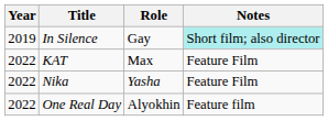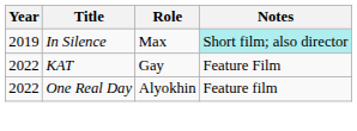In Silence | Role: Gay -> Max
KAT | Role: Max -> Gay
- row: 2022 | Nika | Yasha | Feature Film
